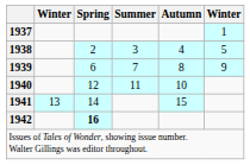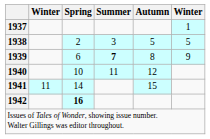1938 | Autumn: 4 -> 5
1939 | Summer: normal -> bold
1940 | Spring: 12 -> 10
1940 | Autumn: 10 -> 12
1941 | column 2: 13 -> 11
